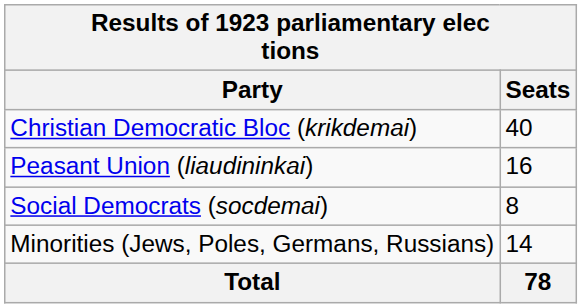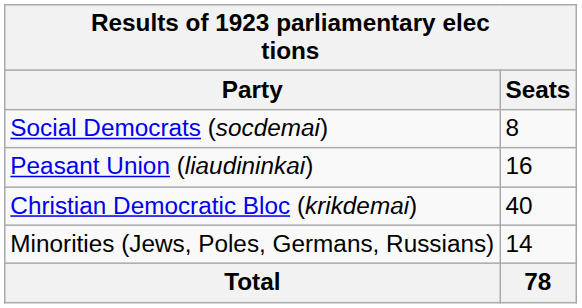rows swapped: Christian Democratic Bloc (krikdemai) <-> Social Democrats (socdemai)
